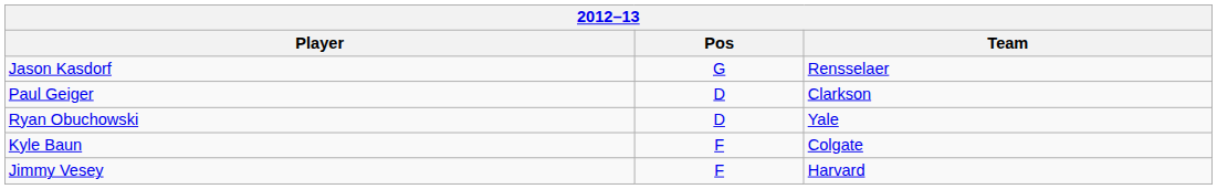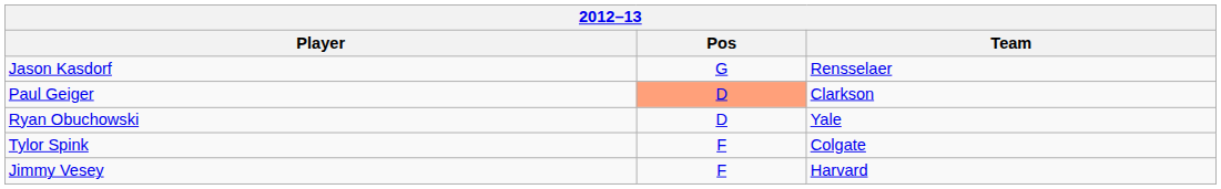Paul Geiger | Pos: no background -> lightsalmon background
- row: Kyle Baun | F | Colgate
+ row: Tylor Spink | F | Colgate
